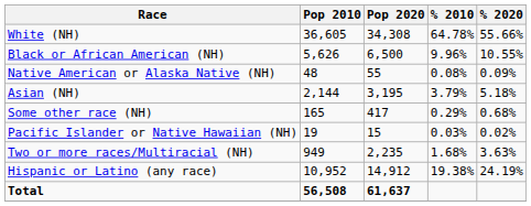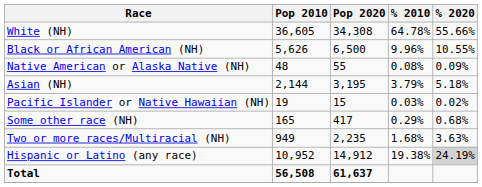rows swapped: Pacific Islander or Native Hawaiian (NH) <-> Some other race (NH)
Hispanic or Latino (any race) | % 2020: no background -> lightgrey background
